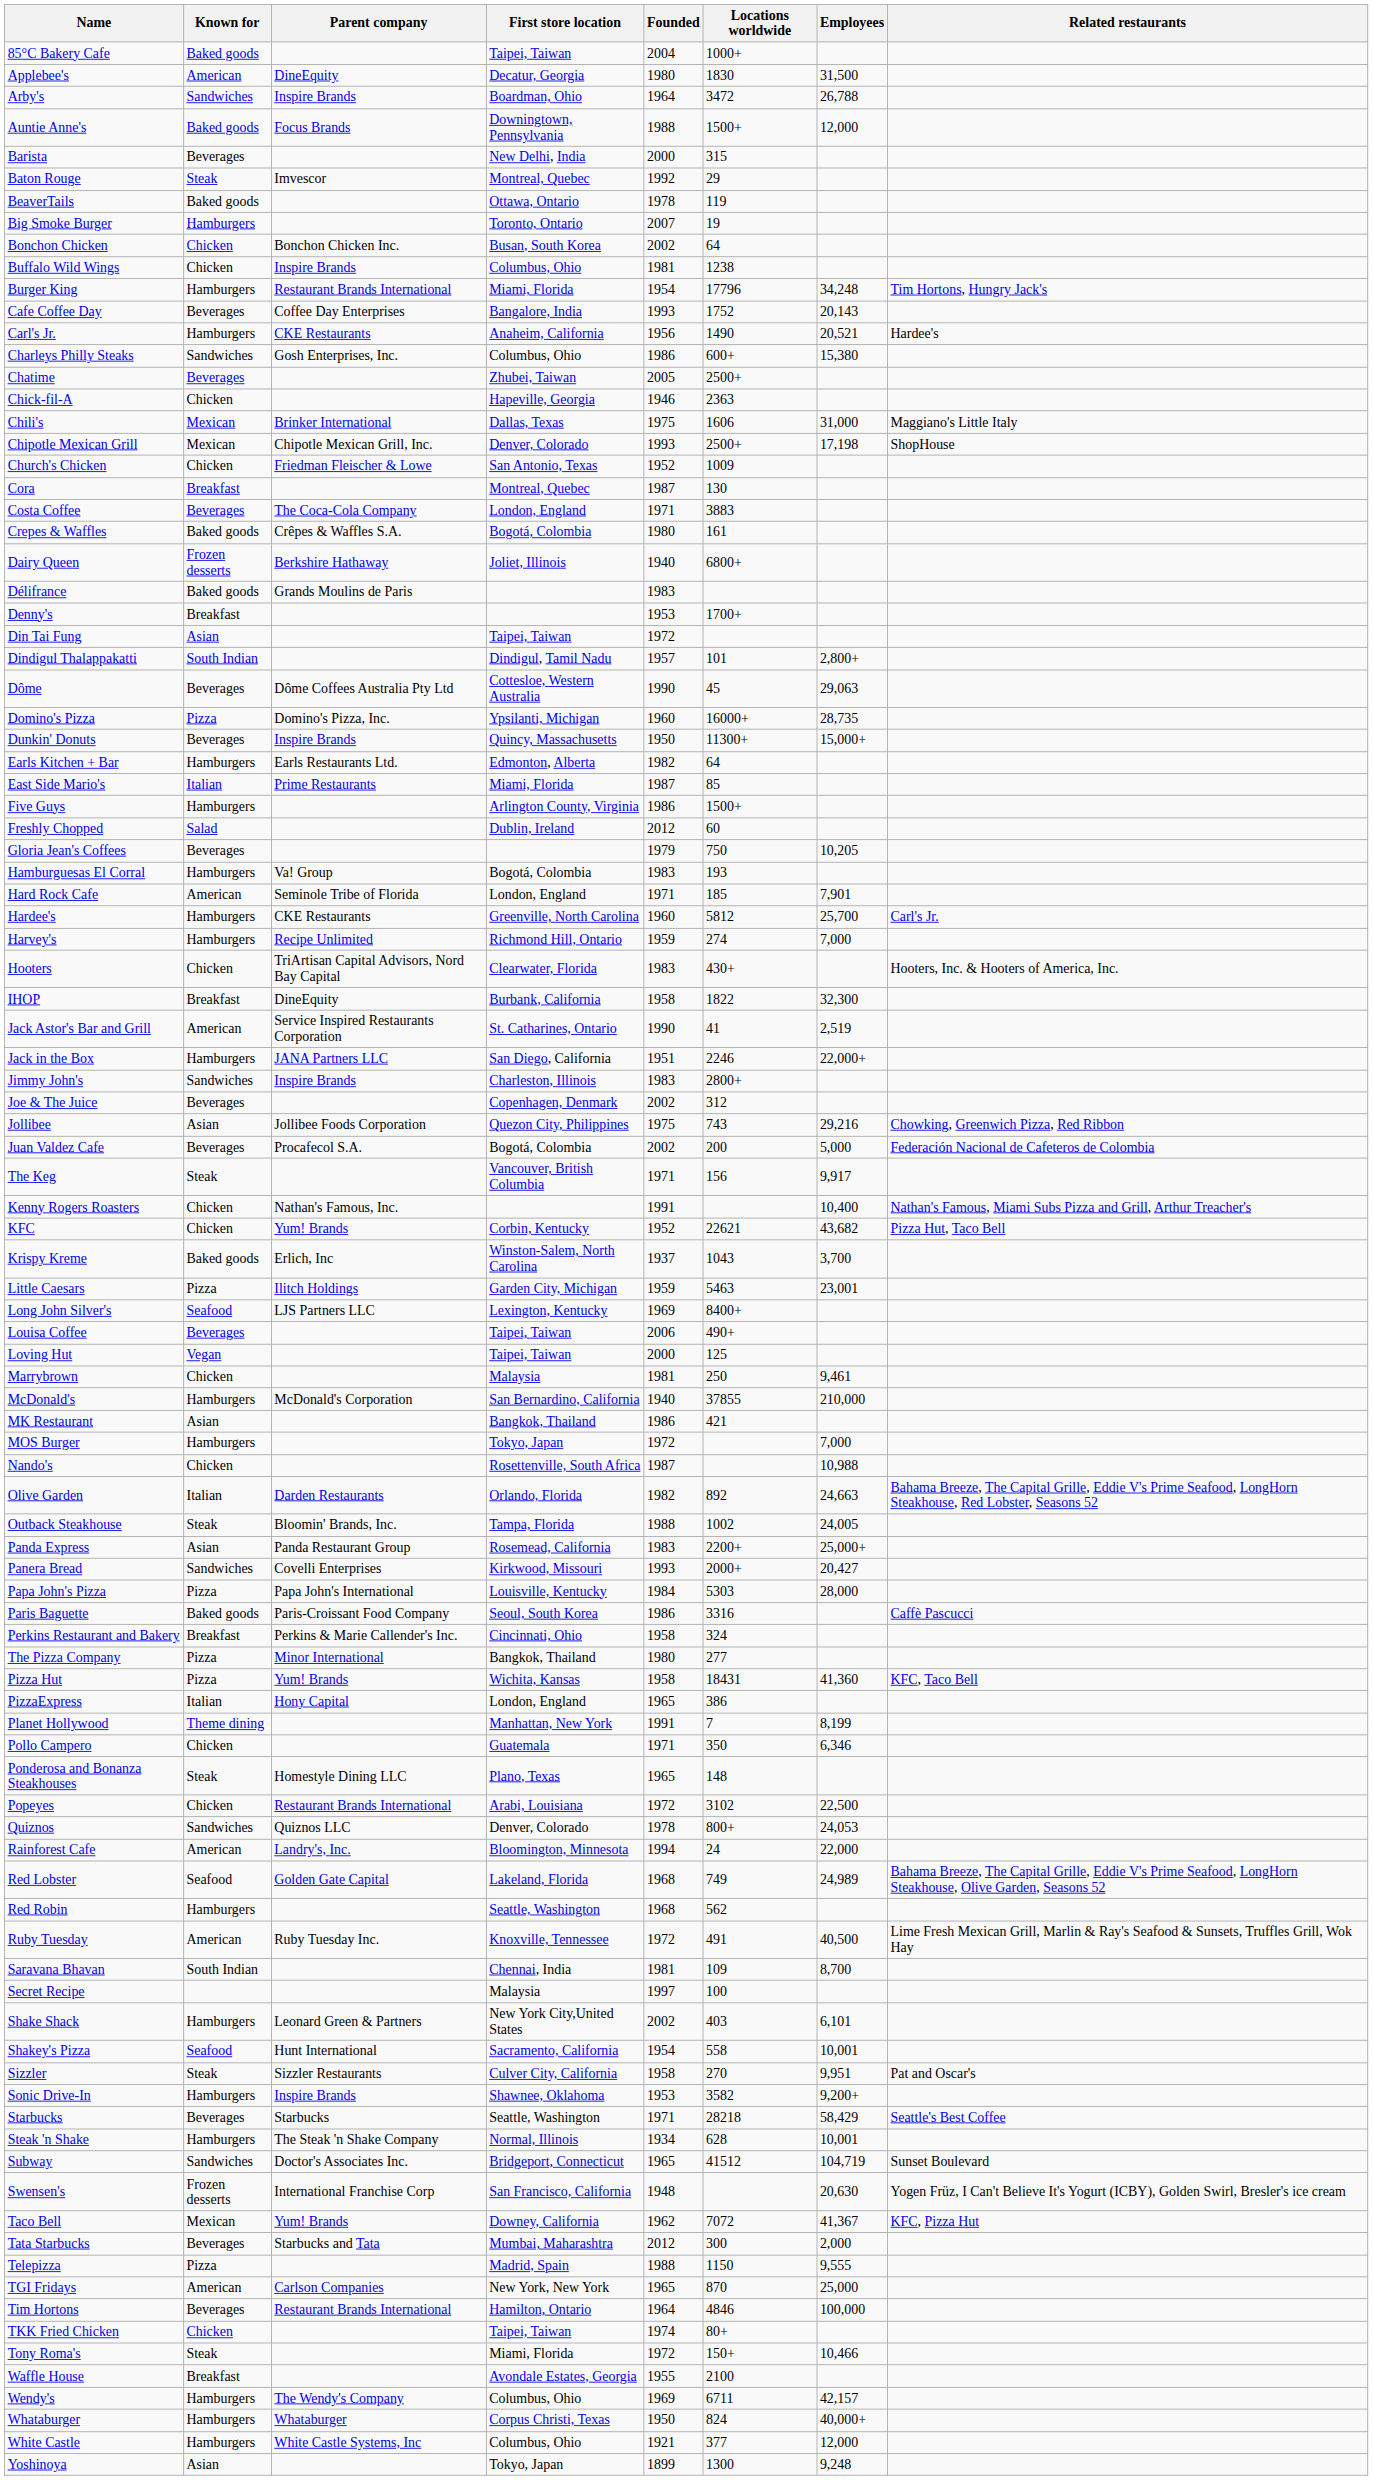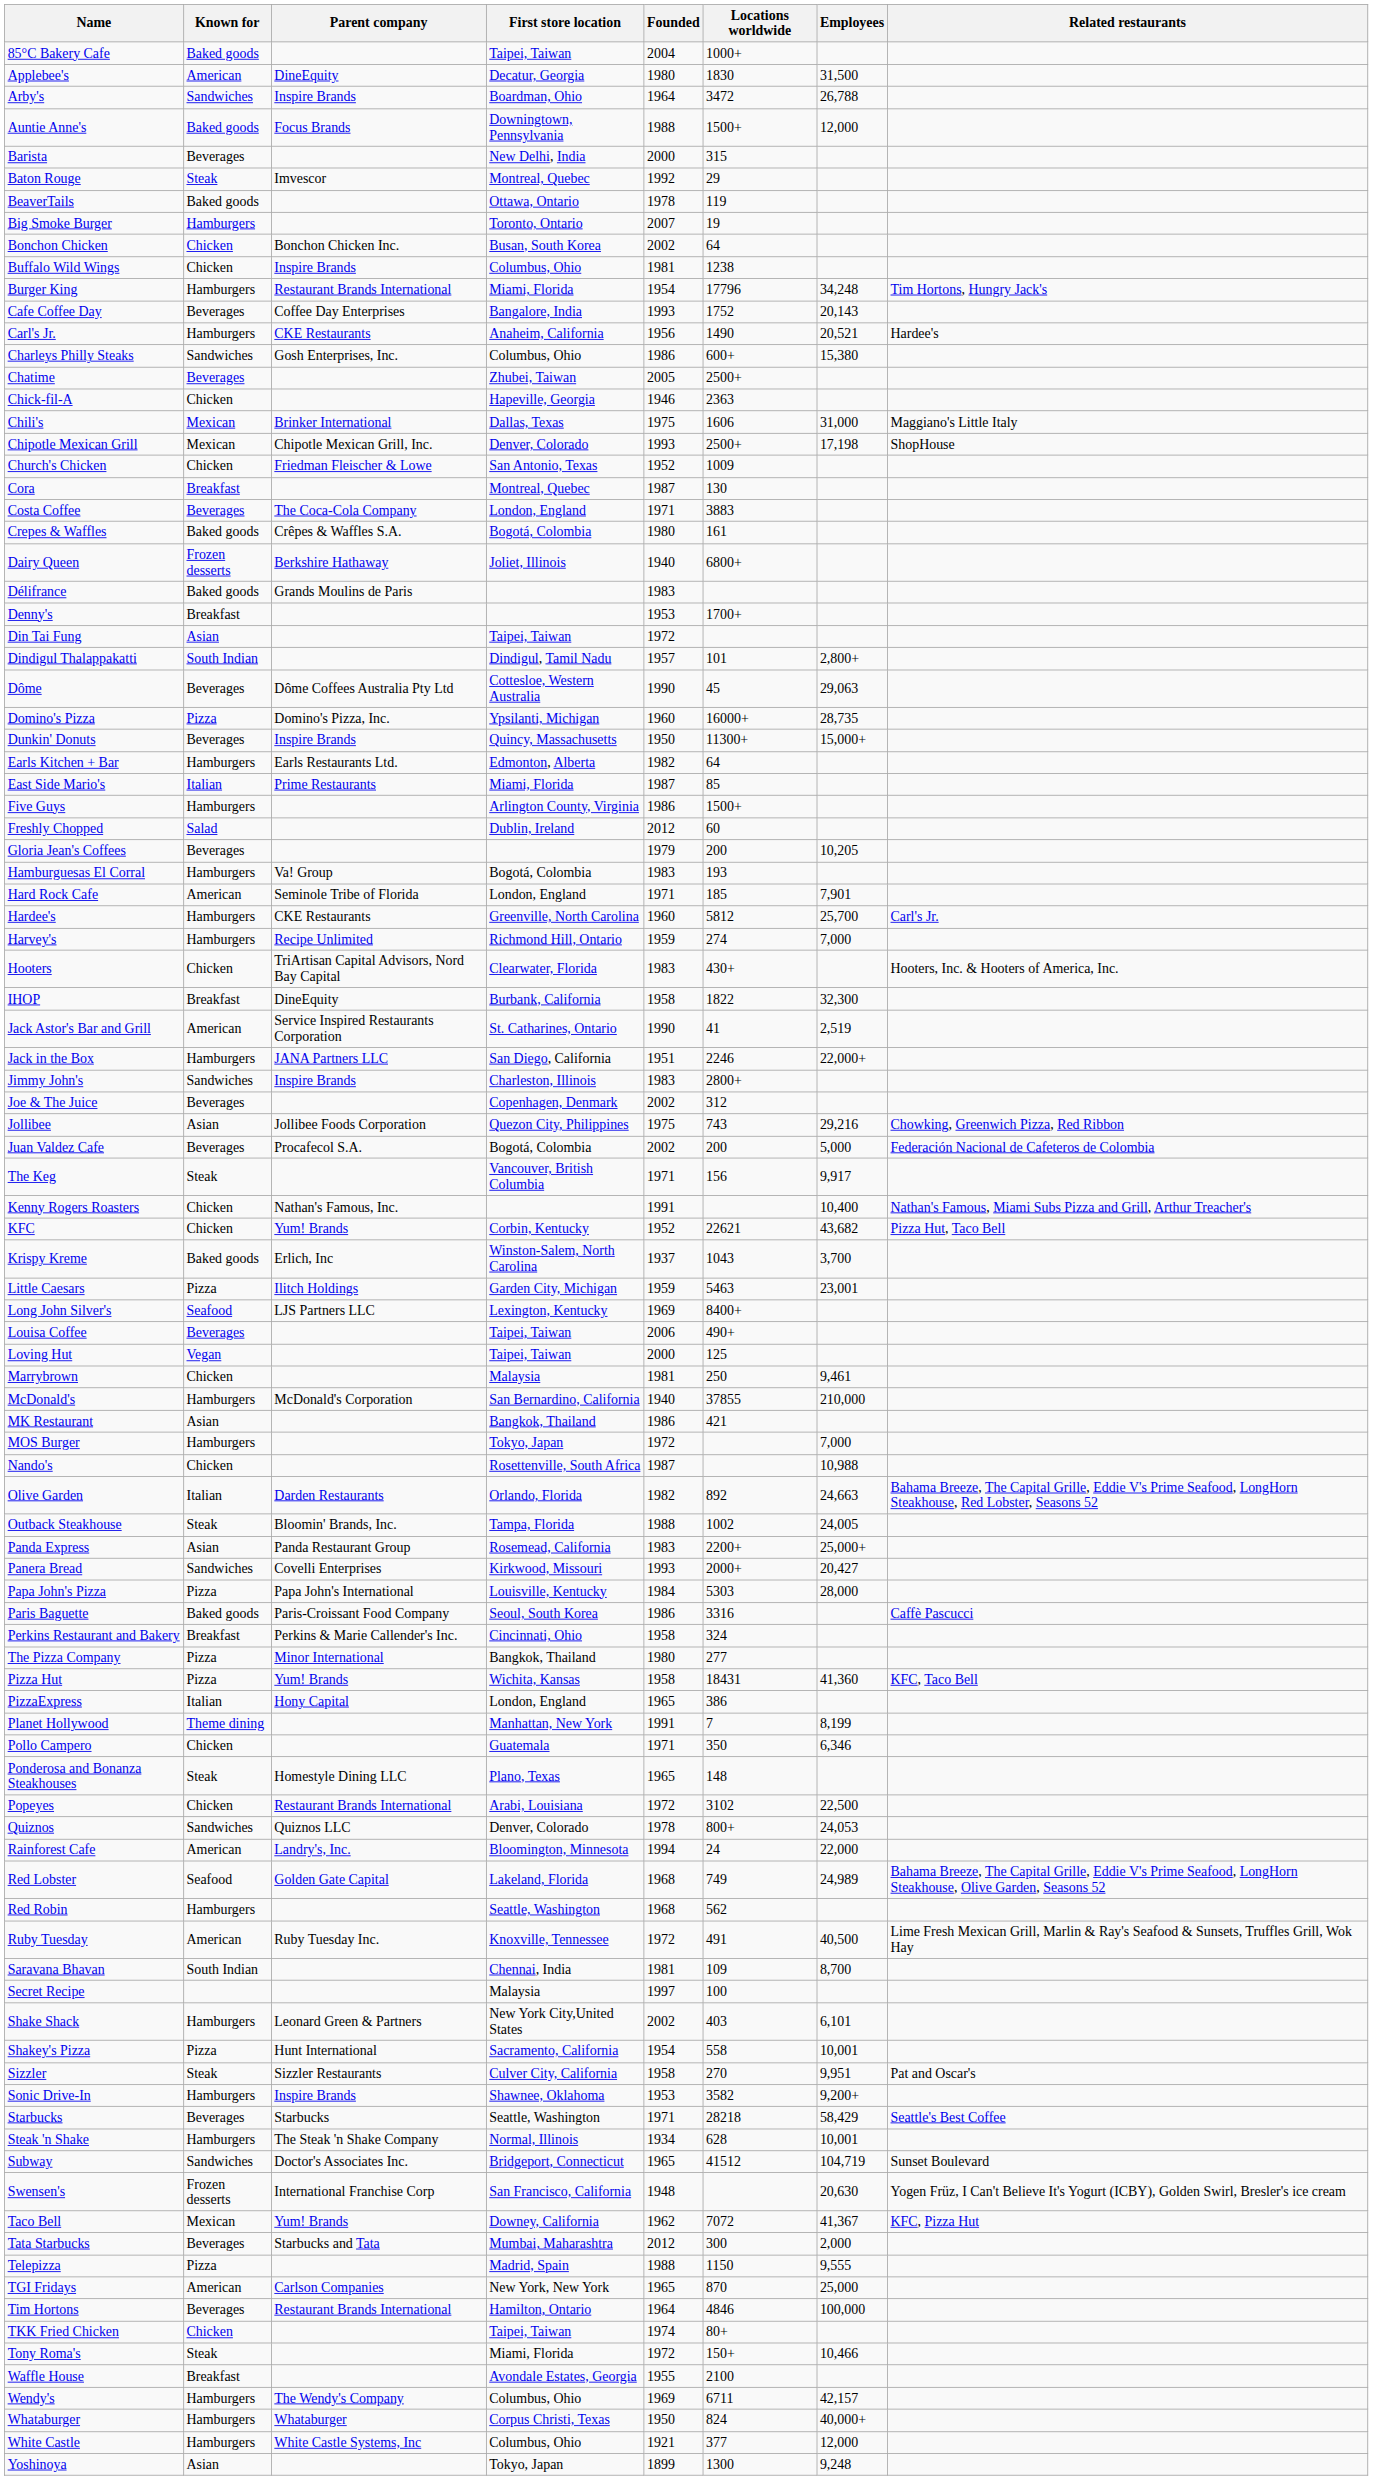Gloria Jean's Coffees | Locations worldwide: 750 -> 200
Shakey's Pizza | Known for: Seafood -> Pizza
